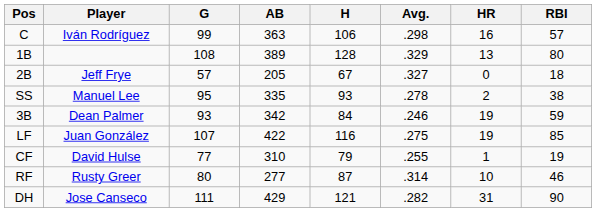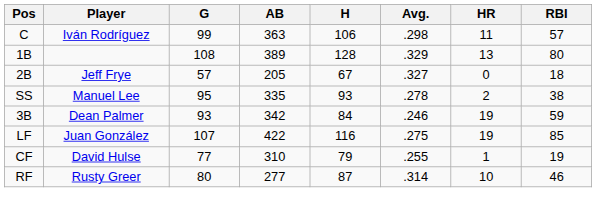C | HR: 16 -> 11
- row: DH | Jose Canseco | 111 | 429 | 121 | .282 | 31 | 90
